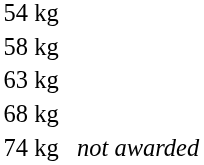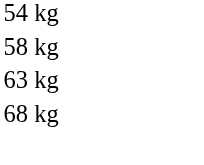- row: 74 kg | not awarded
